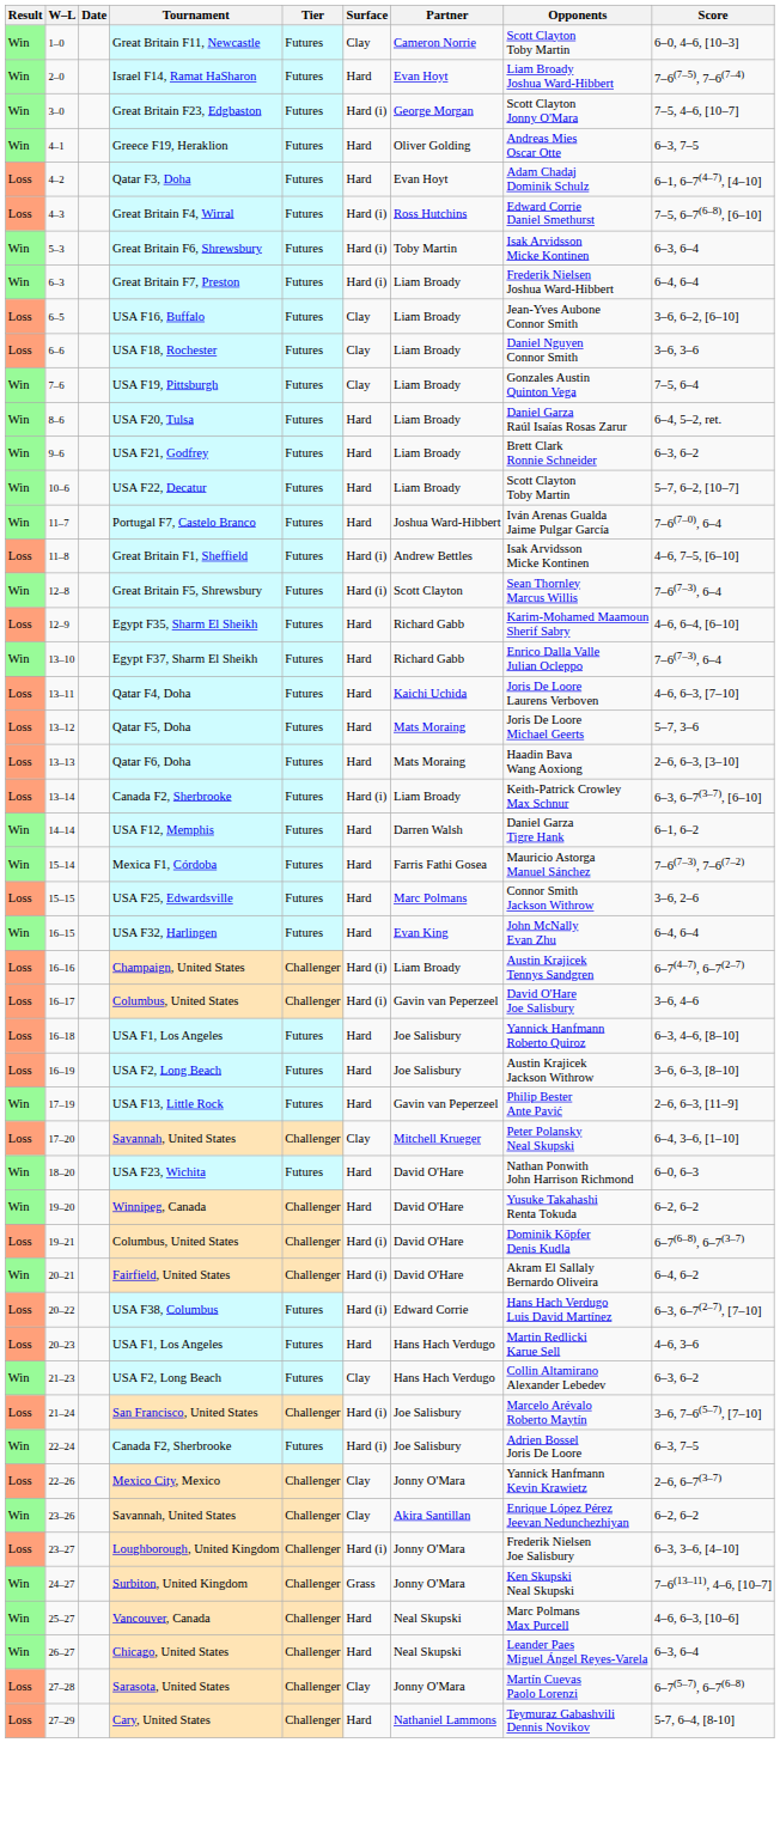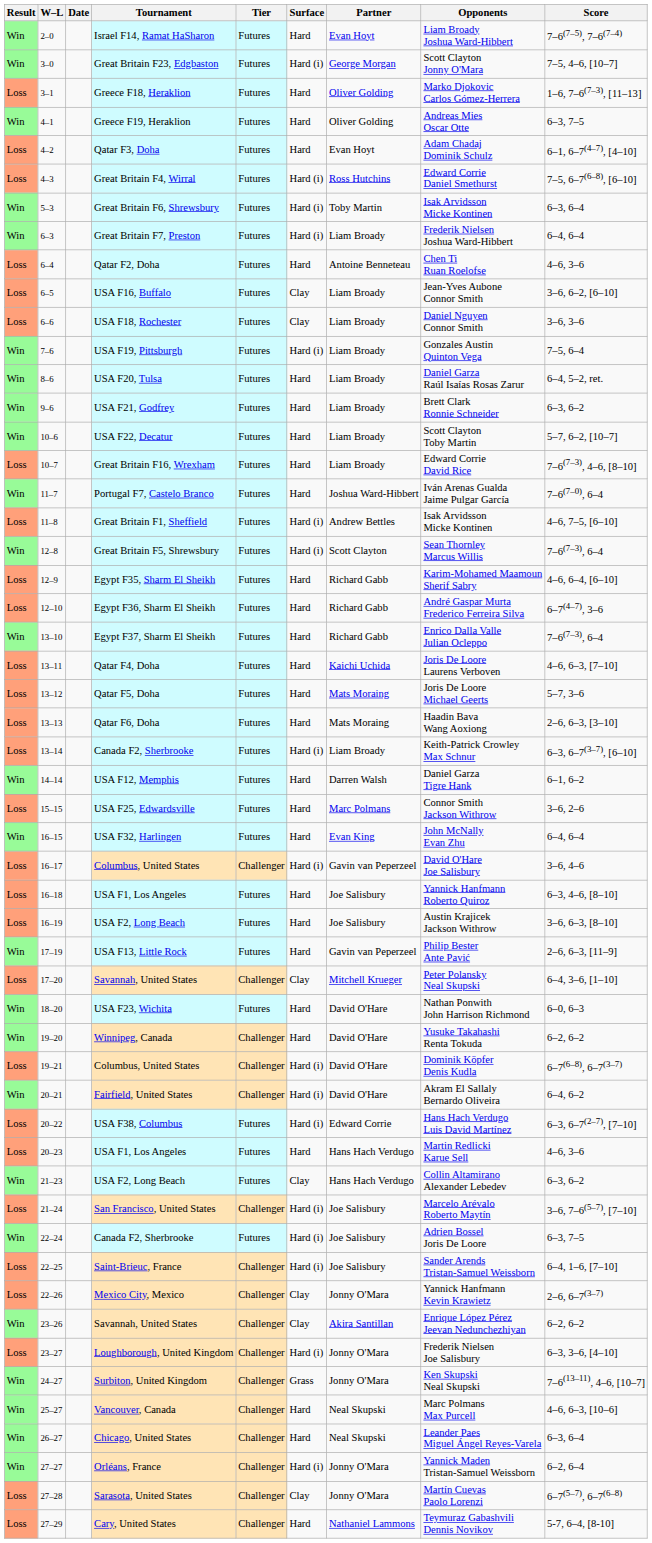- row: Win | 1–0 | Great Britain F11, Newcastle | Futures | Clay | Cameron Norrie | Scott Clayton Toby Martin | 6–0, 4–6, [10–3]
+ row: Loss | 3–1 | Greece F18, Heraklion | Futures | Hard | Oliver Golding | Marko Djokovic Carlos Gómez-Herrera | 1–6, 7–6(7–3), [11–13]
+ row: Loss | 6–4 | Qatar F2, Doha | Futures | Hard | Antoine Benneteau | Chen Ti Ruan Roelofse | 4–6, 3–6
USA F19, Pittsburgh | Surface: Clay -> Hard (i)
+ row: Loss | 10–7 | Great Britain F16, Wrexham | Futures | Hard | Liam Broady | Edward Corrie David Rice | 7–6(7–3), 4–6, [8–10]
+ row: Loss | 12–10 | Egypt F36, Sharm El Sheikh | Futures | Hard | Richard Gabb | André Gaspar Murta Frederico Ferreira Silva | 6–7(4–7), 3–6
- row: Win | 15–14 | Mexica F1, Córdoba | Futures | Hard | Farris Fathi Gosea | Mauricio Astorga Manuel Sánchez | 7–6(7–3), 7–6(7–2)
- row: Loss | 16–16 | Champaign, United States | Challenger | Hard (i) | Liam Broady | Austin Krajicek Tennys Sandgren | 6–7(4–7), 6–7(2–7)
+ row: Loss | 22–25 | Saint-Brieuc, France | Challenger | Hard (i) | Joe Salisbury | Sander Arends Tristan-Samuel Weissborn | 6–4, 1–6, [7–10]
+ row: Win | 27–27 | Orléans, France | Challenger | Hard (i) | Jonny O'Mara | Yannick Maden Tristan-Samuel Weissborn | 6–2, 6–4
